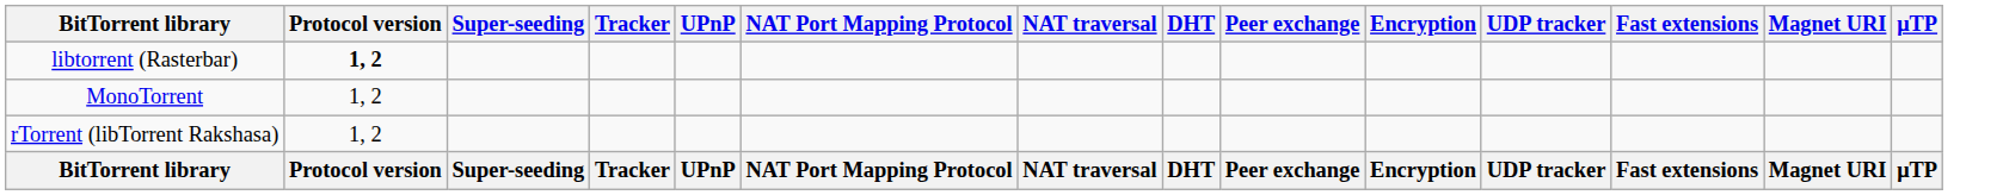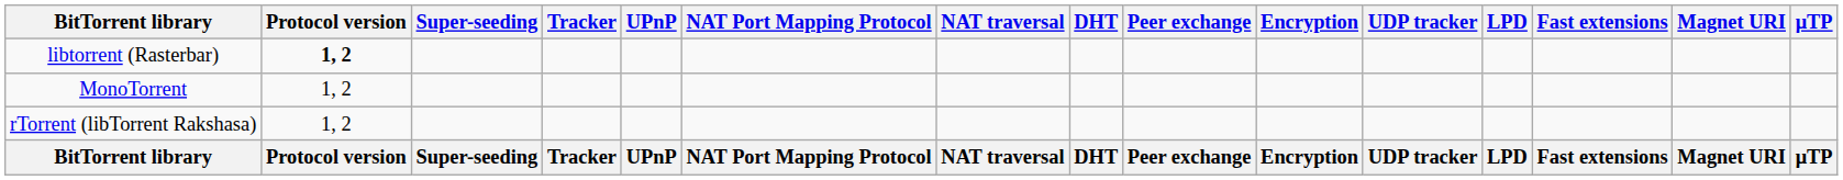+ column: LPD | LPD
